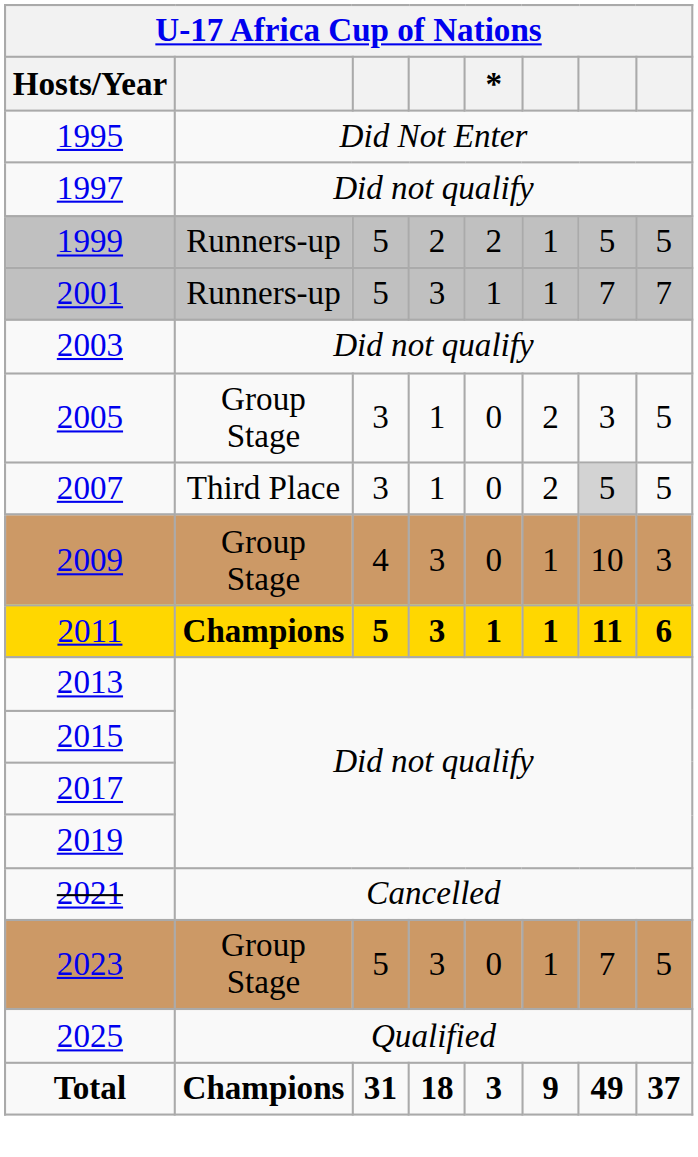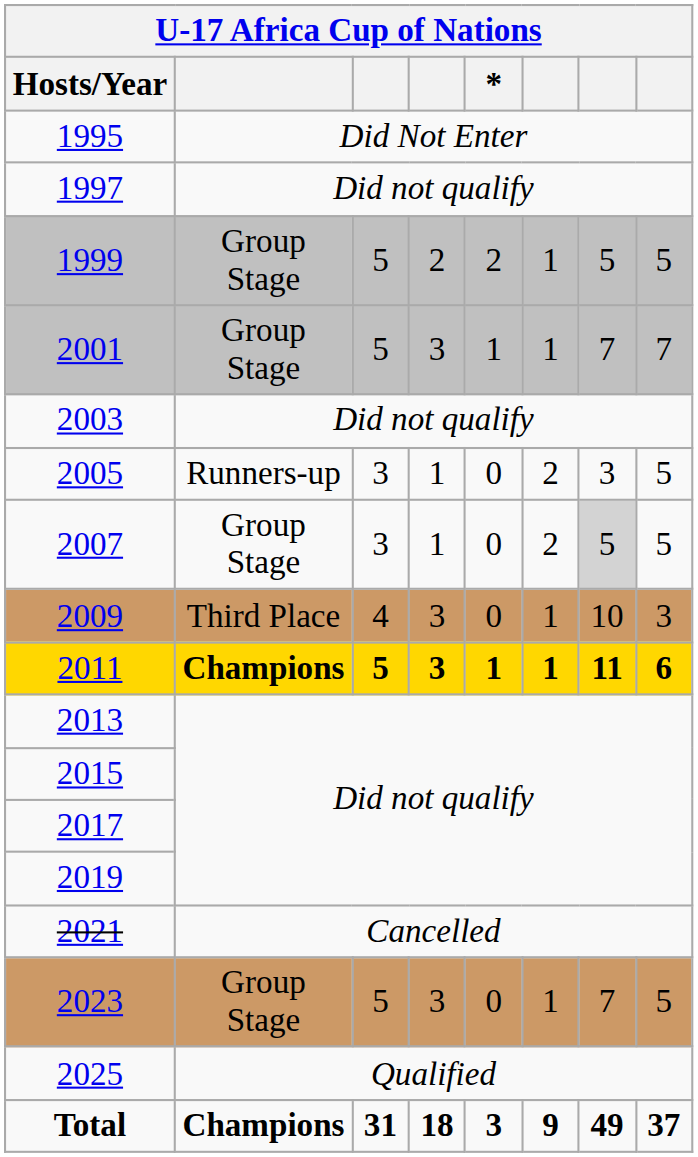1999 | column 2: Runners-up -> Group Stage
2001 | column 2: Runners-up -> Group Stage
2005 | column 2: Group Stage -> Runners-up
2007 | column 2: Third Place -> Group Stage
2009 | column 2: Group Stage -> Third Place
